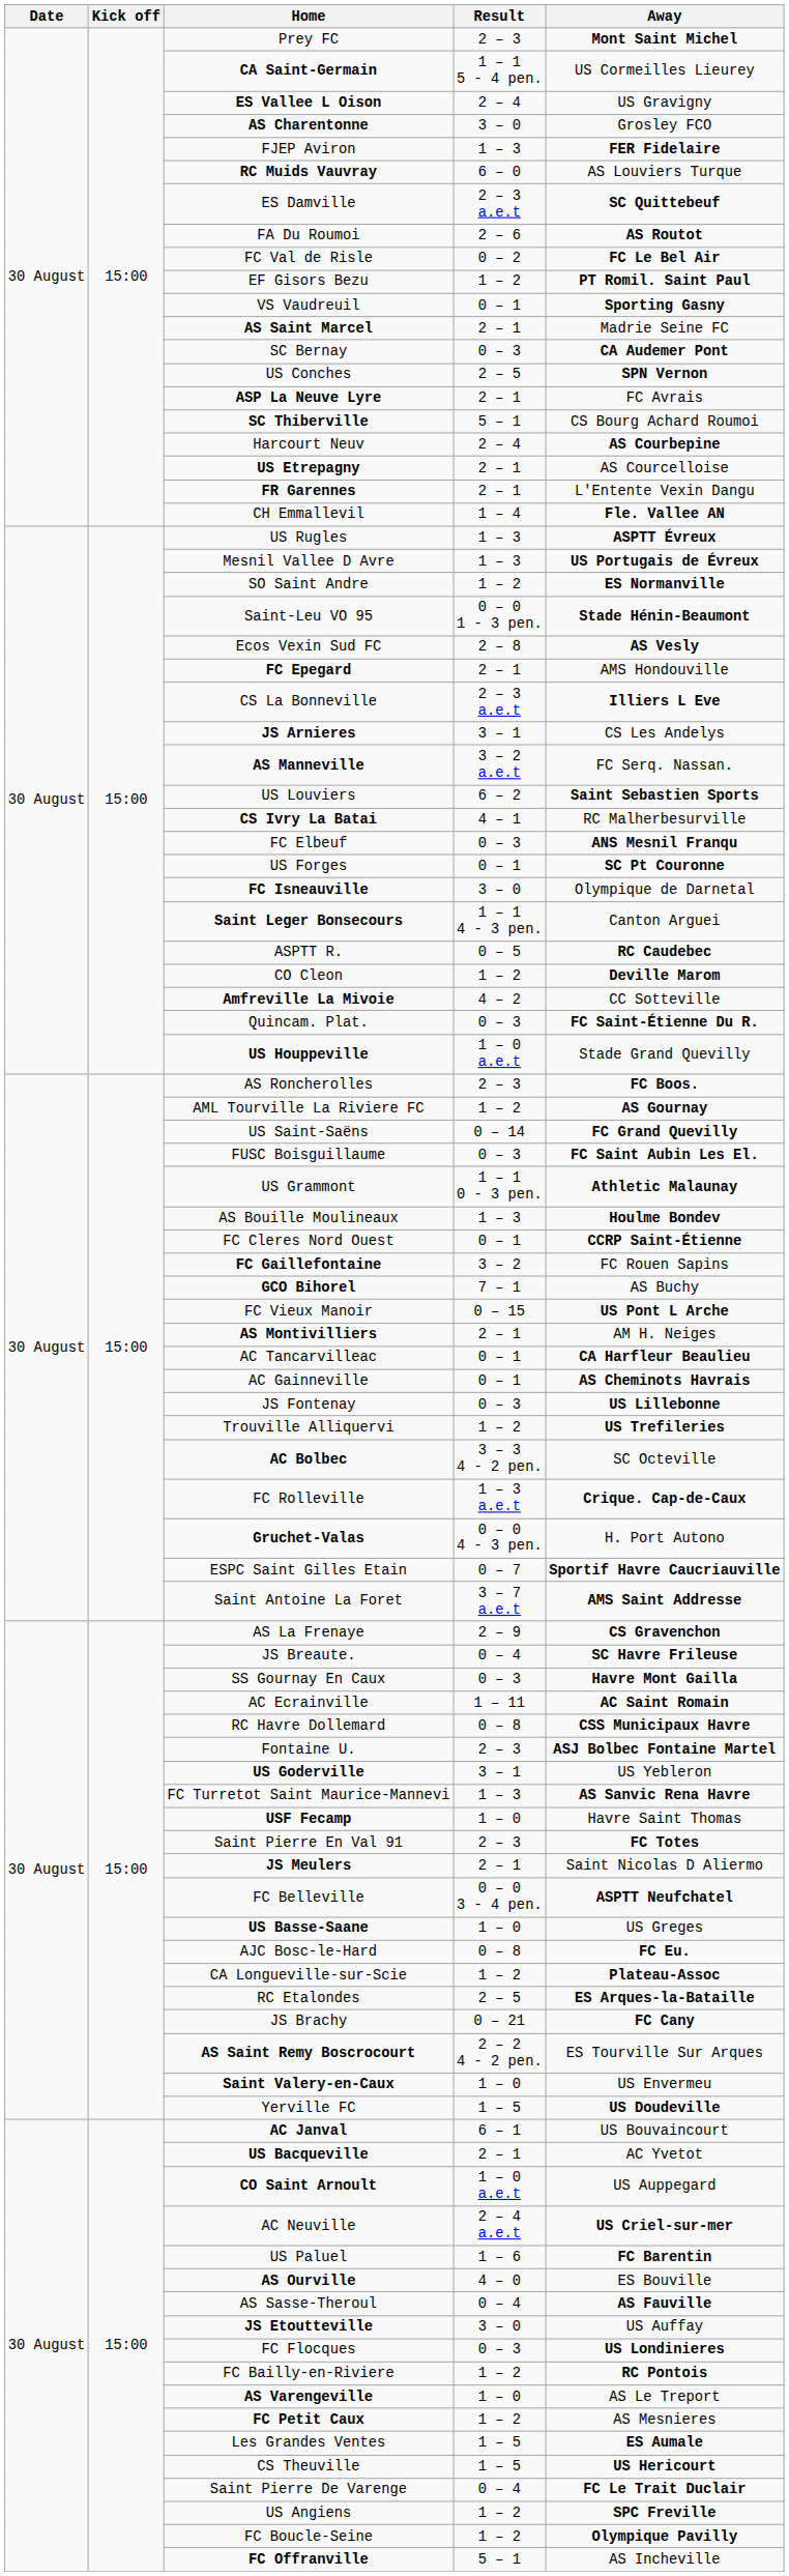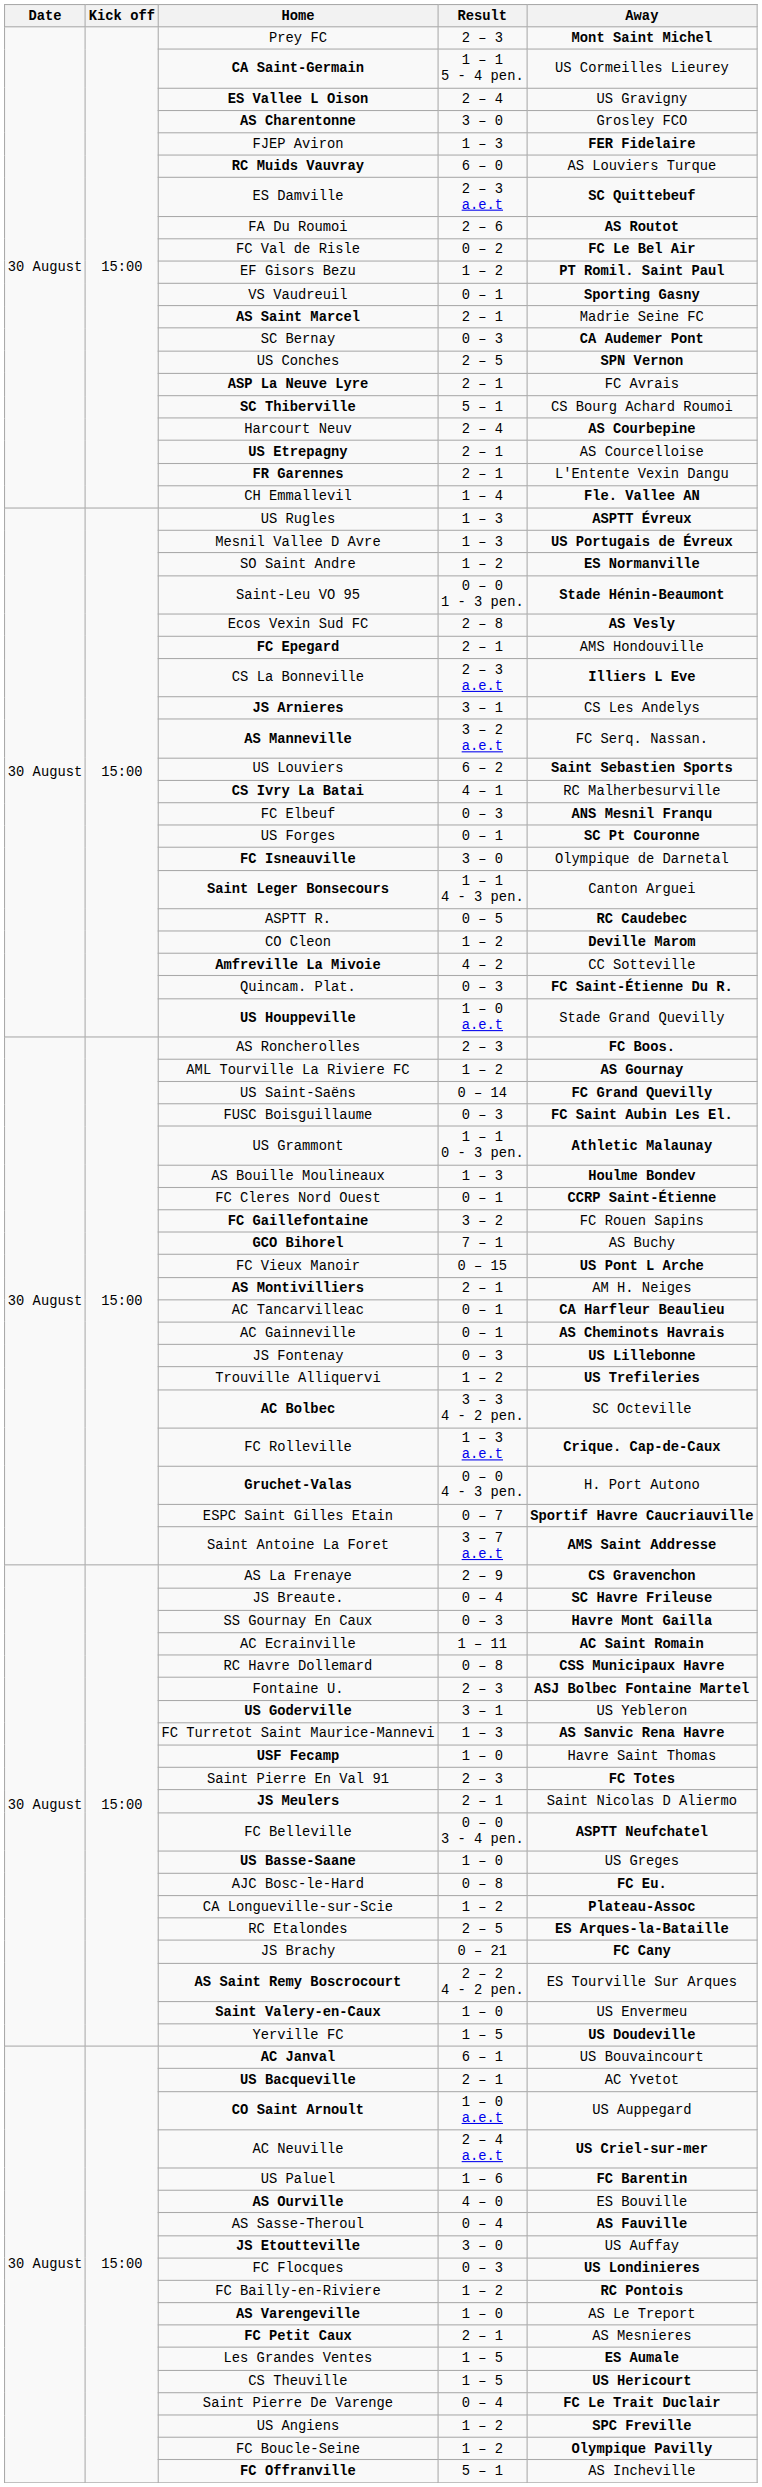FC Petit Caux | Result: 1 – 2 -> 2 – 1
